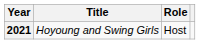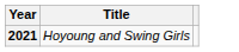- column: Role | Host
